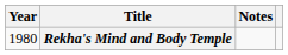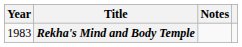Rekha's Mind and Body Temple | Year: 1980 -> 1983
